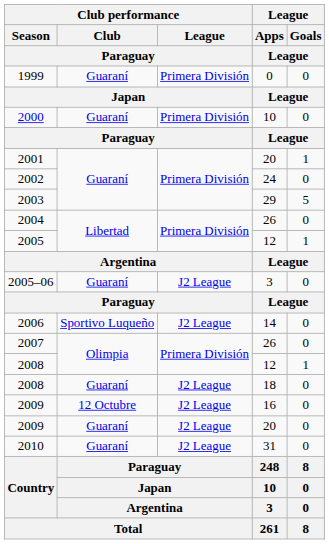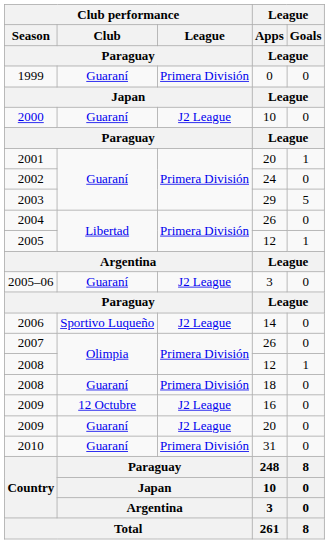2000 | Club performance / League / Paraguay: Primera División -> J2 League
2008 / 18 | Club performance / League / Paraguay: J2 League -> Primera División
2010 | Club performance / League / Paraguay: J2 League -> Primera División
